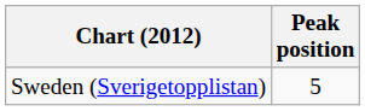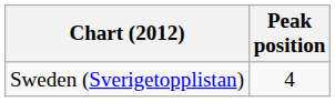Sweden (Sverigetopplistan) | Peak position: 5 -> 4
